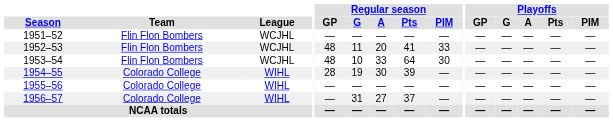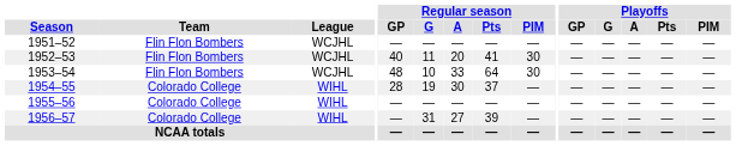1952–53 | Regular season / GP: 48 -> 40
1952–53 | Regular season / PIM: 33 -> 30
1954–55 | Regular season / Pts: 39 -> 37
1956–57 | Regular season / Pts: 37 -> 39
